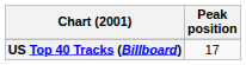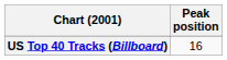US Top 40 Tracks (Billboard) | Peak position: 17 -> 16
